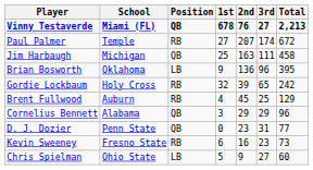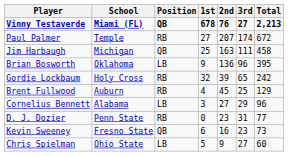Cornelius Bennett | Position: QB -> LB
Cornelius Bennett | 2nd: 29 -> 27
D. J. Dozier | Position: QB -> RB
Kevin Sweeney | Position: RB -> QB
